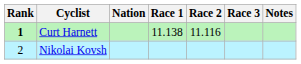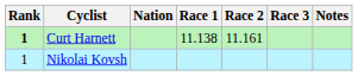Curt Harnett | Race 2: 11.116 -> 11.161
Nikolai Kovsh | Rank: 2 -> 1
